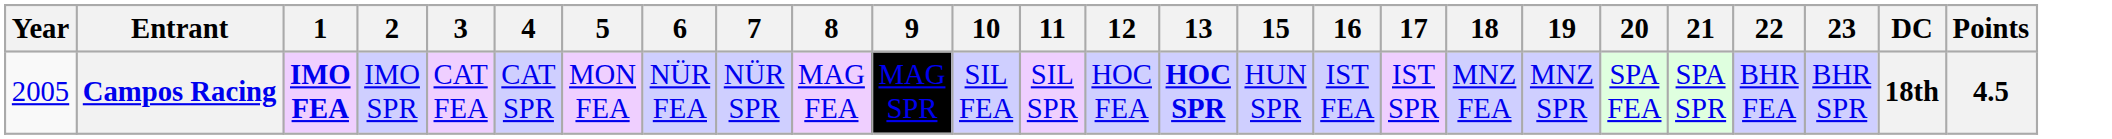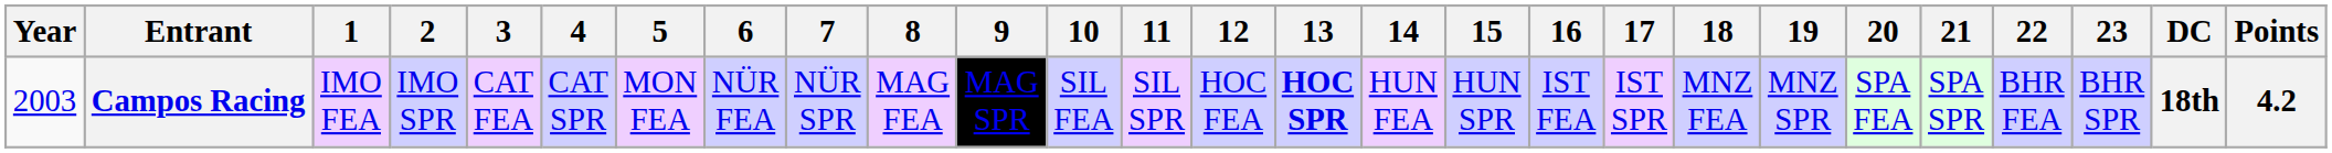+ column: 14 | HUN FEA
Campos Racing | Year: 2005 -> 2003
Campos Racing | 1: bold -> normal
Campos Racing | Points: 4.5 -> 4.2
